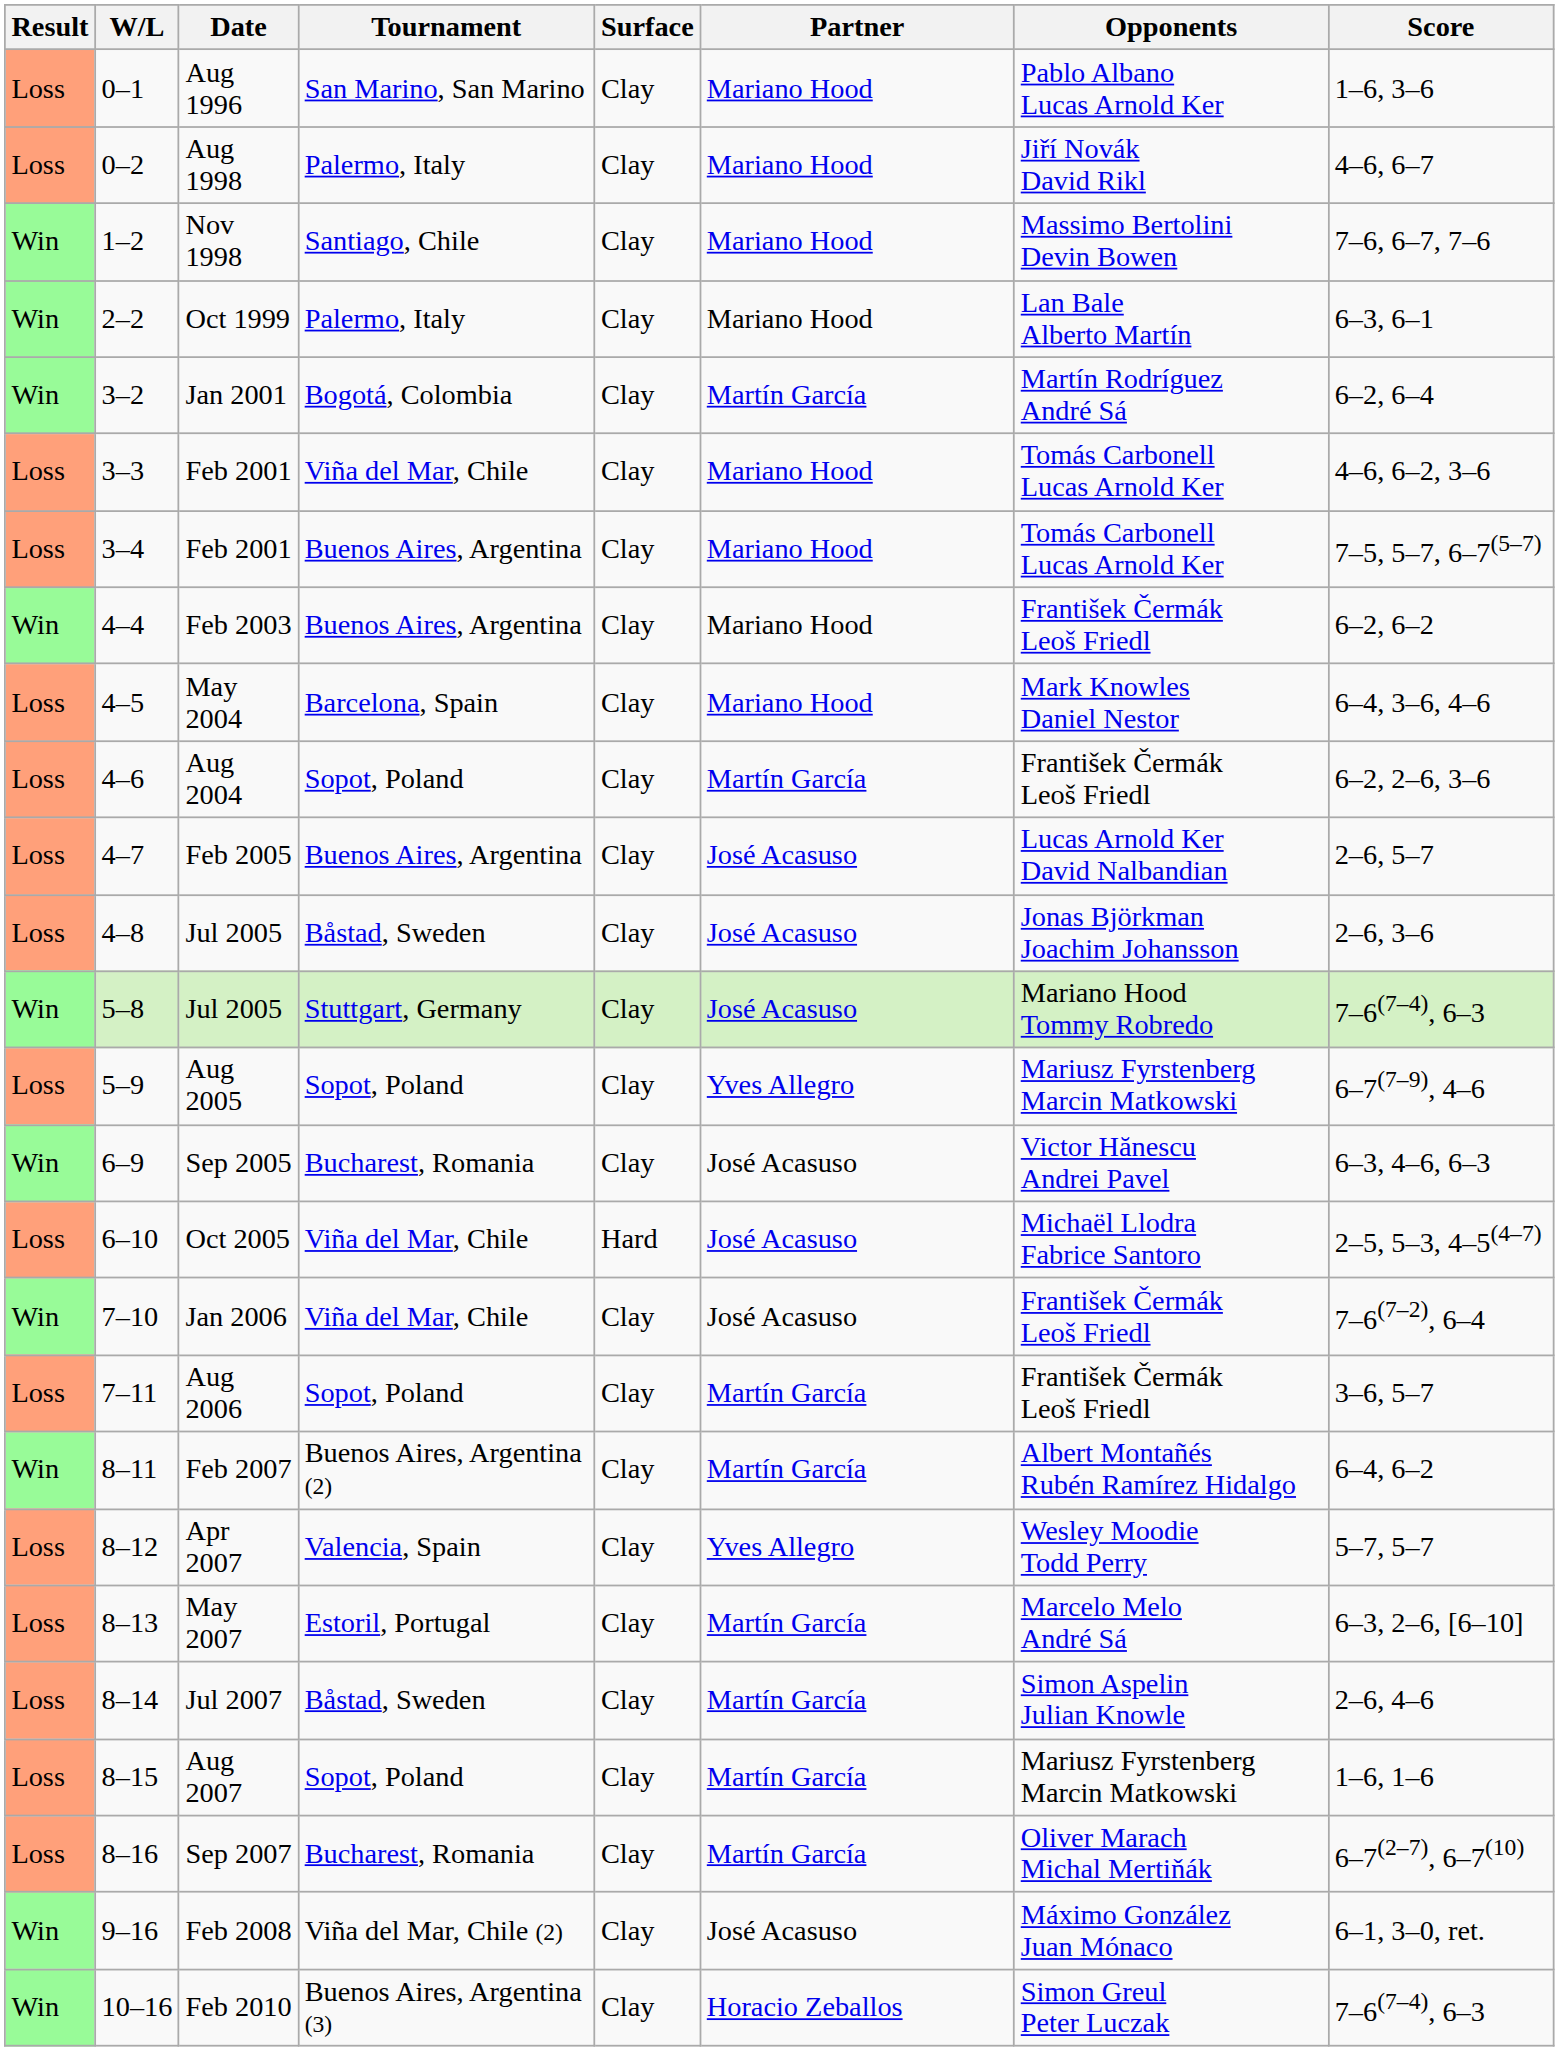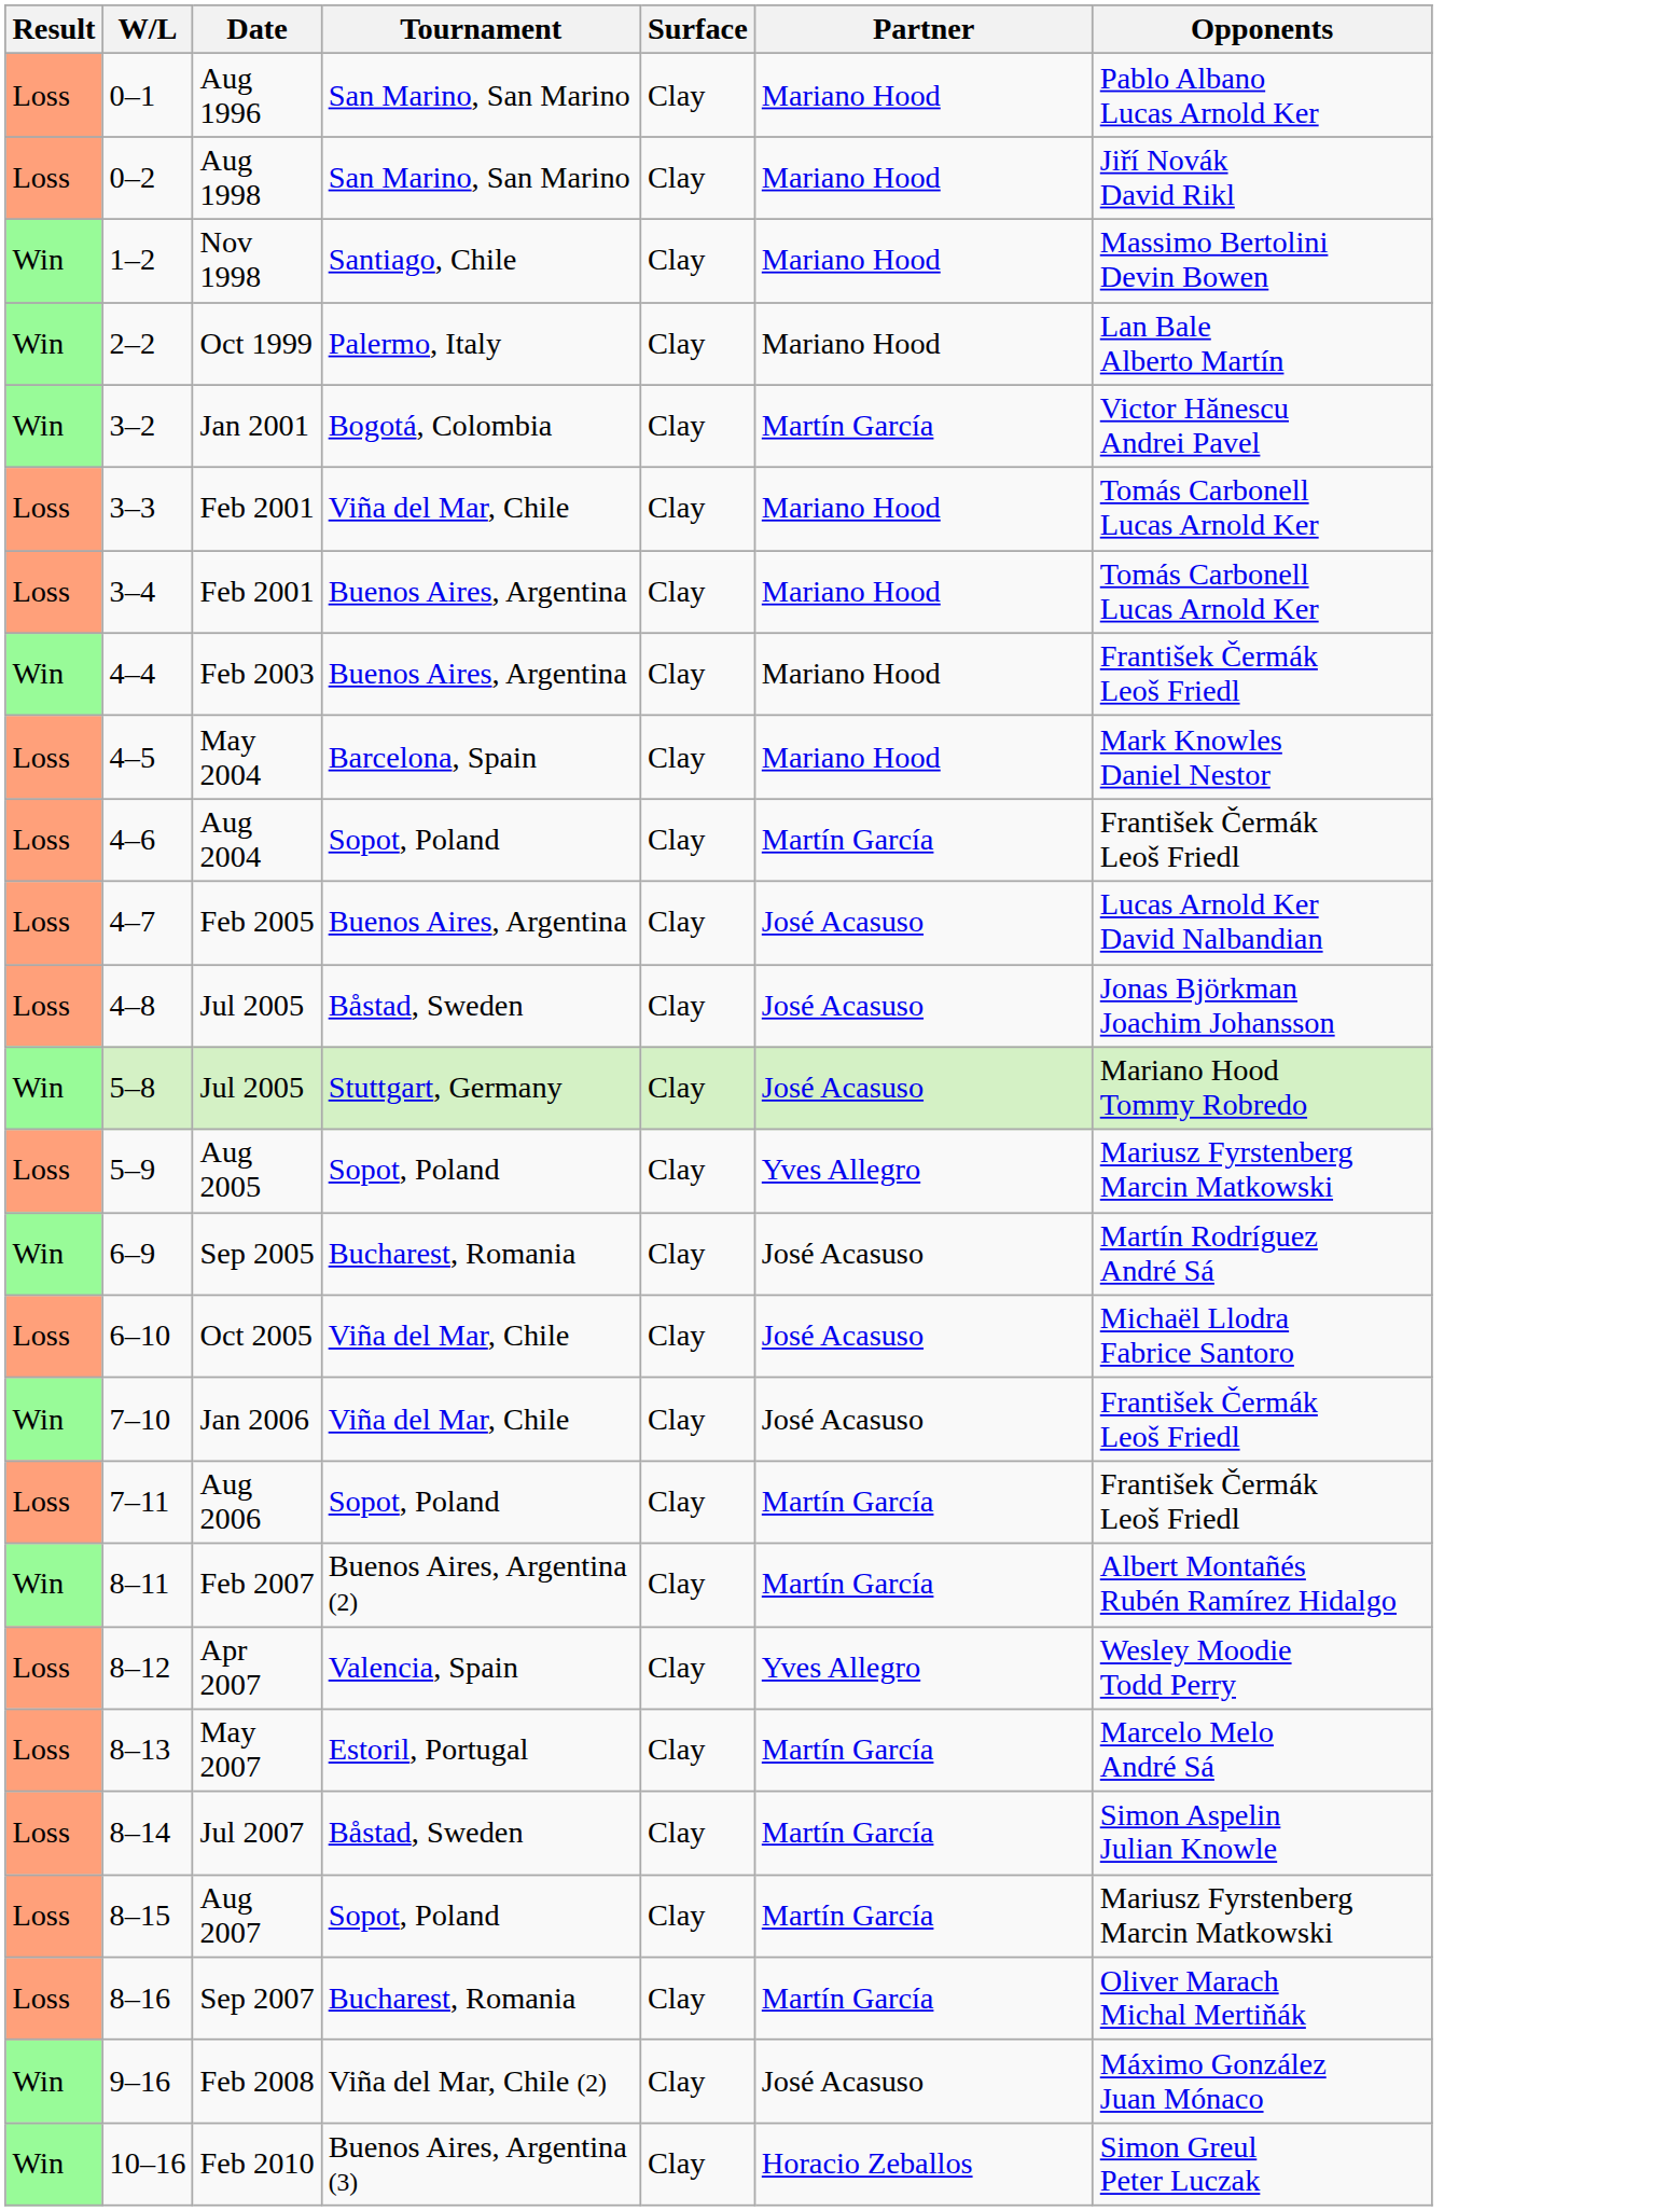- column: Score | 1–6, 3–6 | 4–6, 6–7 | 7–6, 6–7, 7–6 | 6–3, 6–1 | 6–2, 6–4 | 4–6, 6–2, 3–6 | 7–5, 5–7, 6–7(5–7) | 6–2, 6–2 | 6–4, 3–6, 4–6 | 6–2, 2–6, 3–6 | 2–6, 5–7 | 2–6, 3–6 | 7–6(7–4), 6–3 | 6–7(7–9), 4–6 | 6–3, 4–6, 6–3 | 2–5, 5–3, 4–5(4–7) | 7–6(7–2), 6–4 | 3–6, 5–7 | 6–4, 6–2 | 5–7, 5–7 | 6–3, 2–6, [6–10] | 2–6, 4–6 | 1–6, 1–6 | 6–7(2–7), 6–7(10) | 6–1, 3–0, ret. | 7–6(7–4), 6–3
Aug 1998 | Tournament: Palermo, Italy -> San Marino, San Marino
Jan 2001 | Opponents: Martín Rodríguez André Sá -> Victor Hănescu Andrei Pavel
Sep 2005 | Opponents: Victor Hănescu Andrei Pavel -> Martín Rodríguez André Sá
Oct 2005 | Surface: Hard -> Clay
